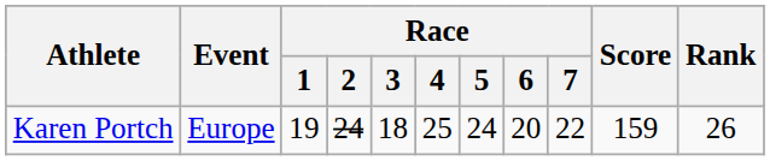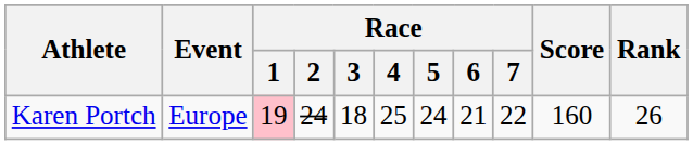Karen Portch | Race / 1: no background -> pink background
Karen Portch | Race / 6: 20 -> 21
Karen Portch | Score: 159 -> 160
